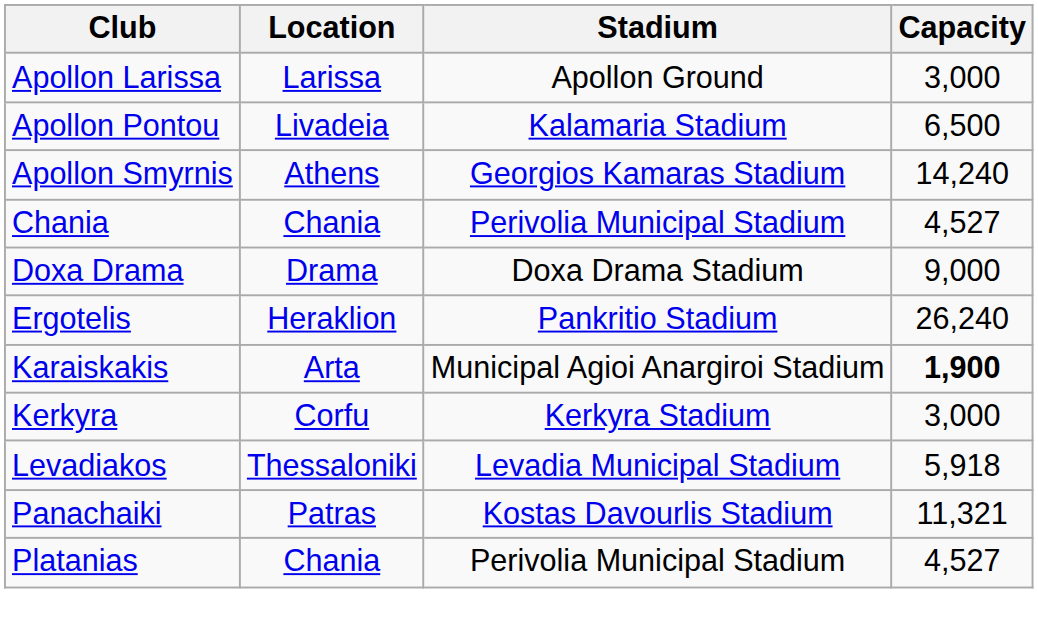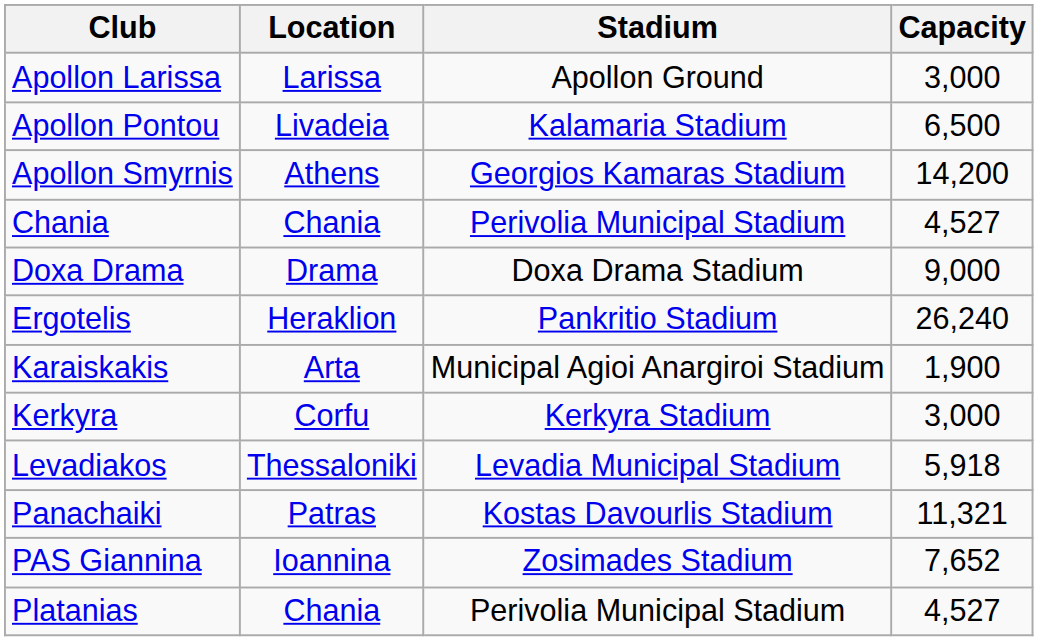Apollon Smyrnis | Capacity: 14,240 -> 14,200
Karaiskakis | Capacity: bold -> normal
+ row: PAS Giannina | Ioannina | Zosimades Stadium | 7,652
